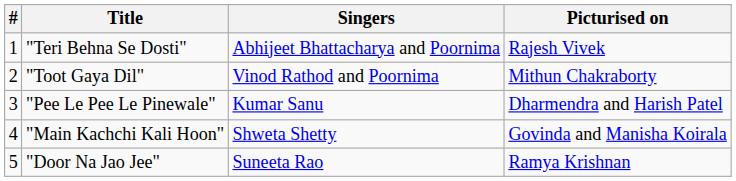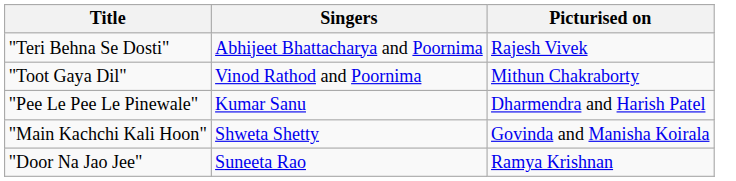- column: # | 1 | 2 | 3 | 4 | 5
